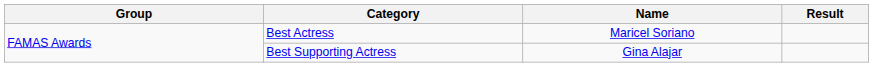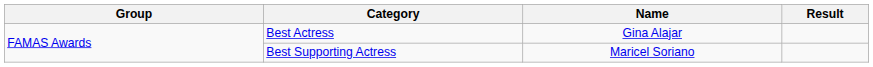Best Actress | Name: Maricel Soriano -> Gina Alajar
Best Supporting Actress | Name: Gina Alajar -> Maricel Soriano
